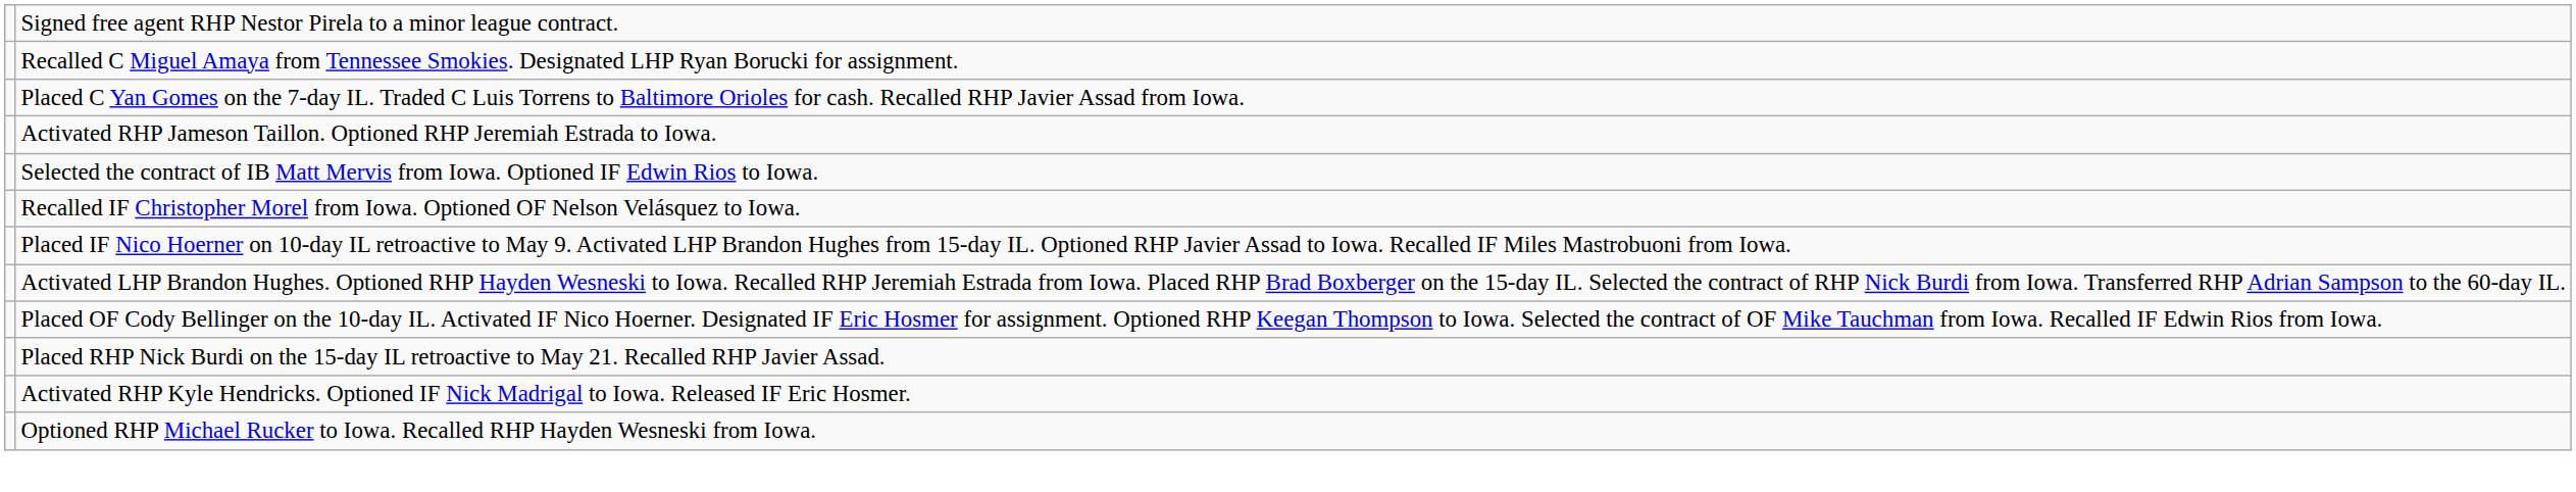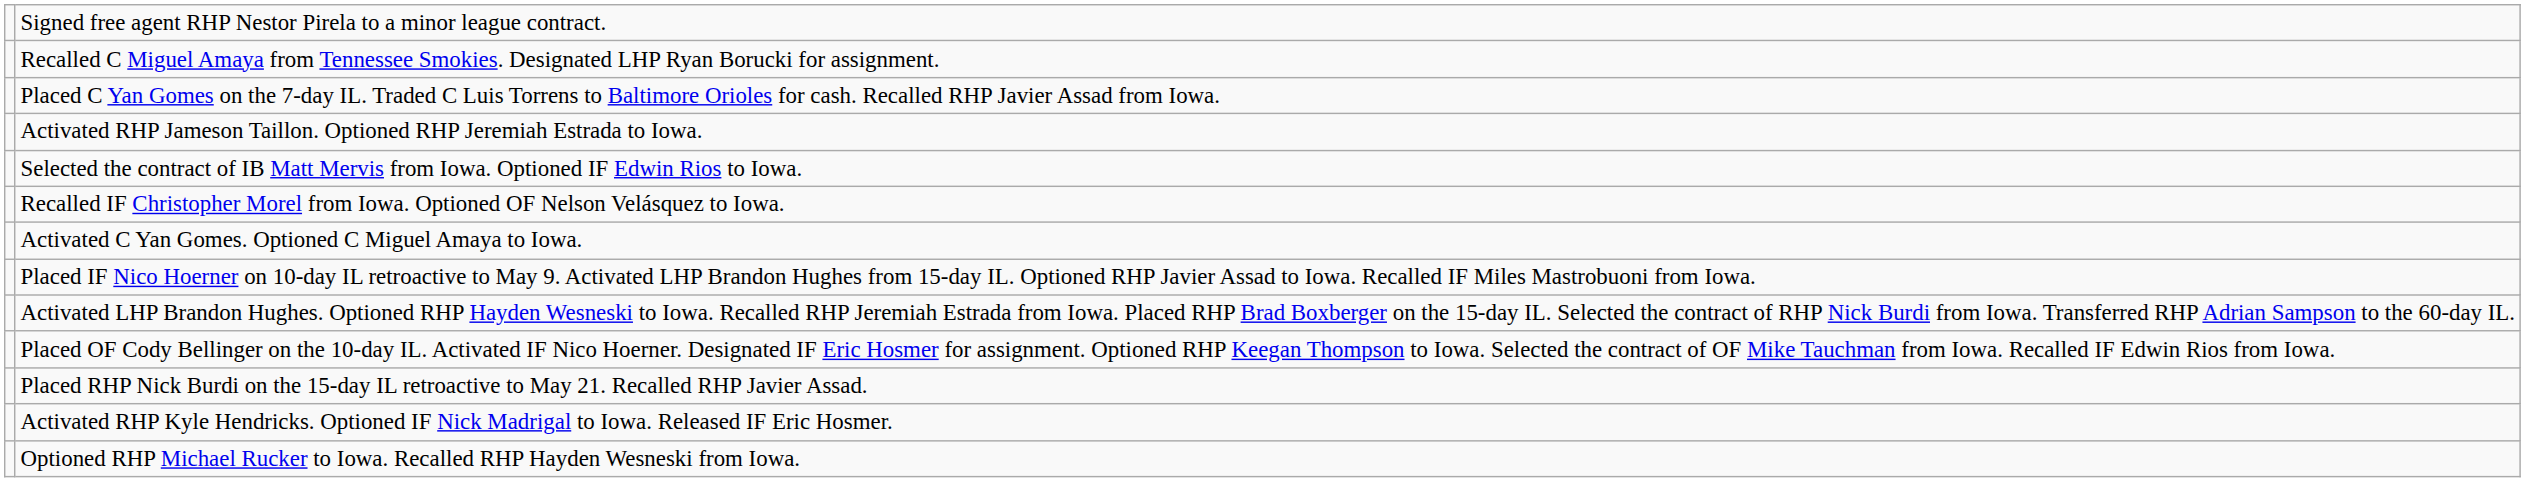+ row: Activated C Yan Gomes. Optioned C Miguel Amaya to Iowa.
